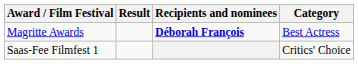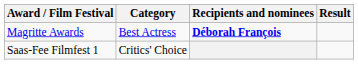columns swapped: Category <-> Result
